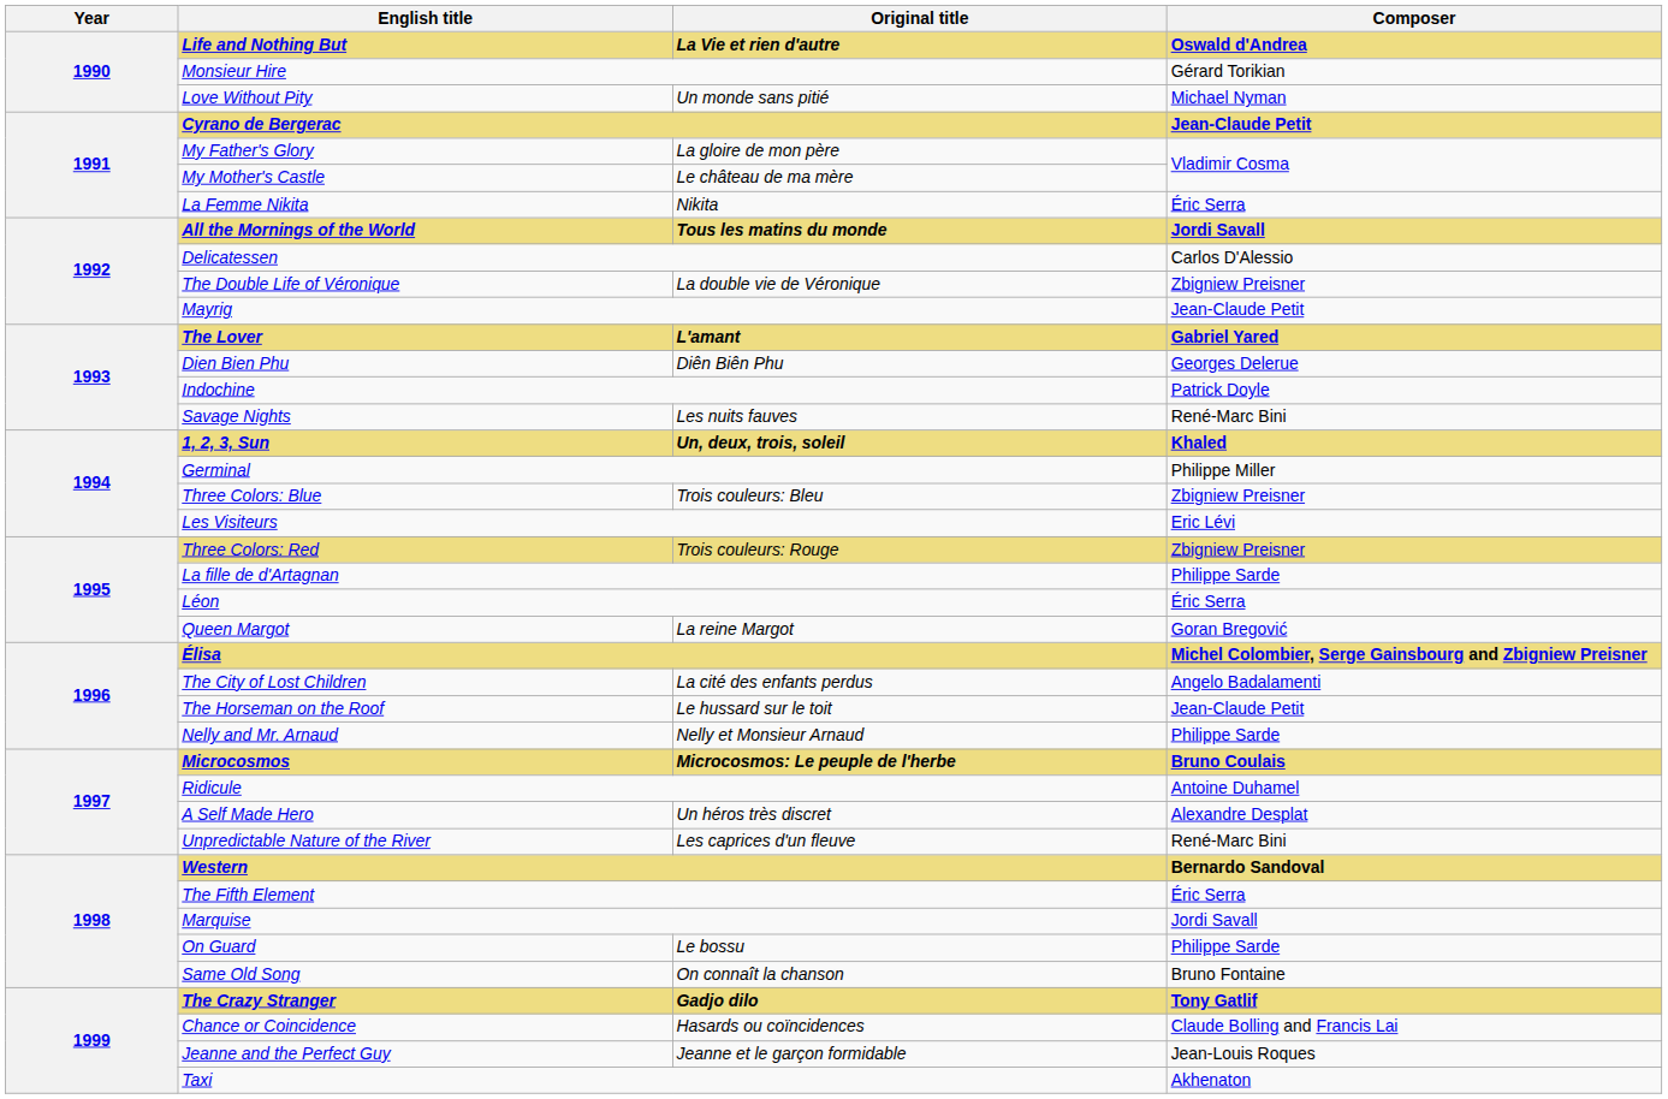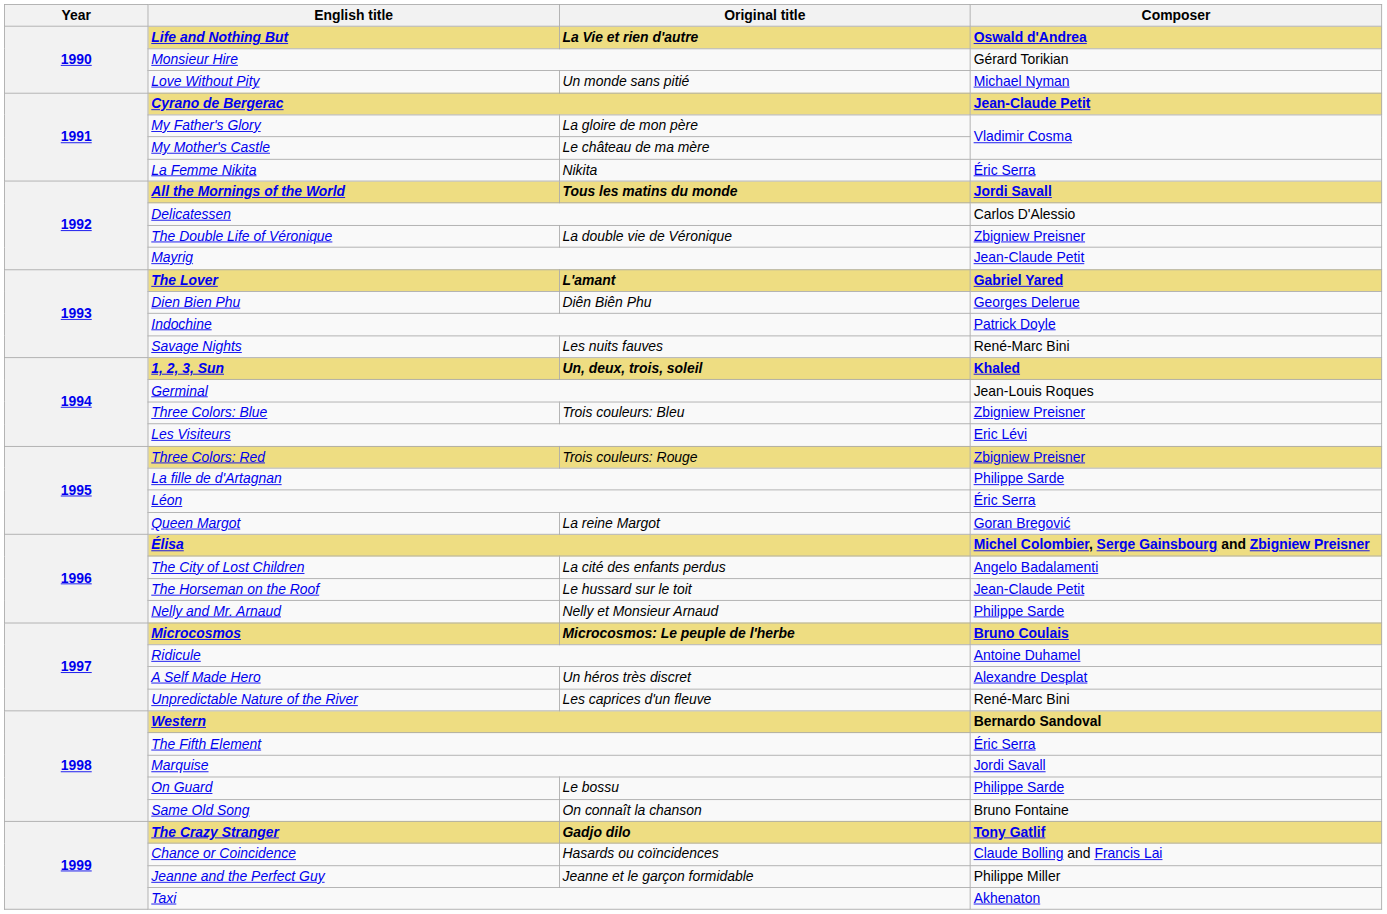Germinal | Composer: Philippe Miller -> Jean-Louis Roques
Jeanne and the Perfect Guy | Composer: Jean-Louis Roques -> Philippe Miller
